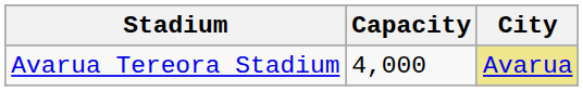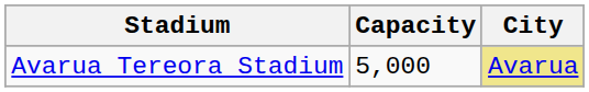Avarua Tereora Stadium | Capacity: 4,000 -> 5,000
